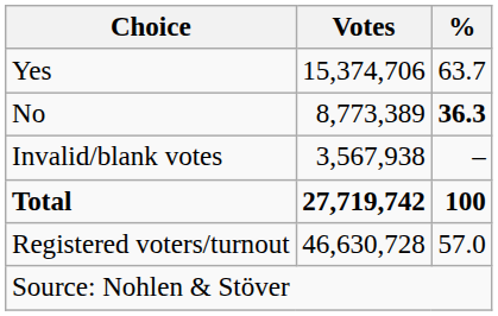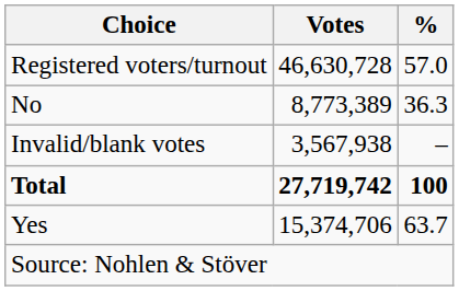rows swapped: Yes <-> Registered voters/turnout
No | %: bold -> normal
